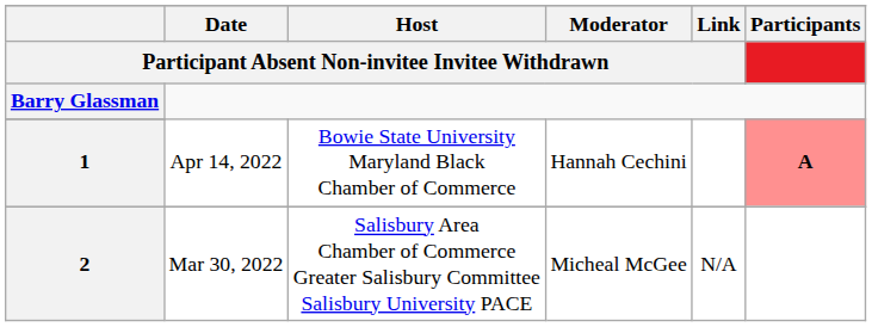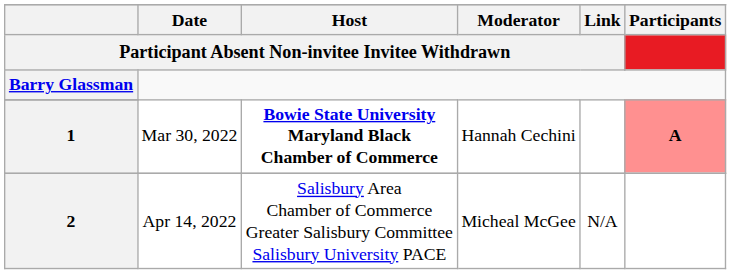1 | Date / Participant Absent Non-invitee Invitee Withdrawn: Apr 14, 2022 -> Mar 30, 2022
1 | Host / Participant Absent Non-invitee Invitee Withdrawn: normal -> bold
2 | Date / Participant Absent Non-invitee Invitee Withdrawn: Mar 30, 2022 -> Apr 14, 2022
